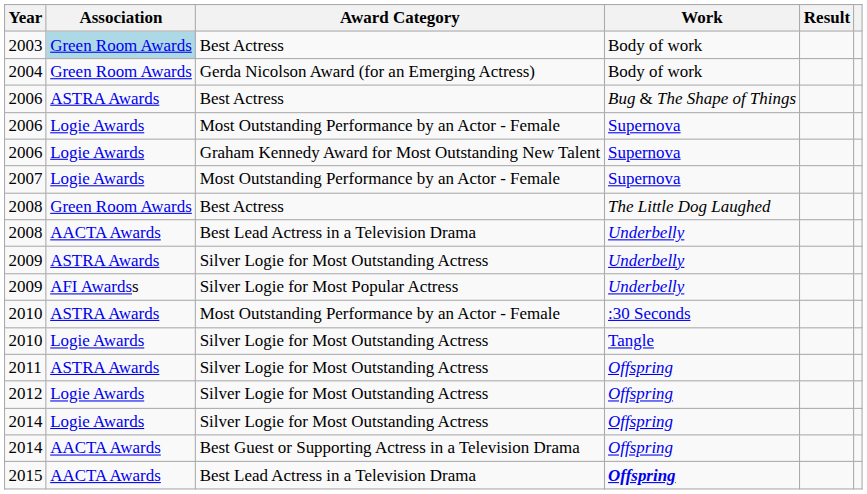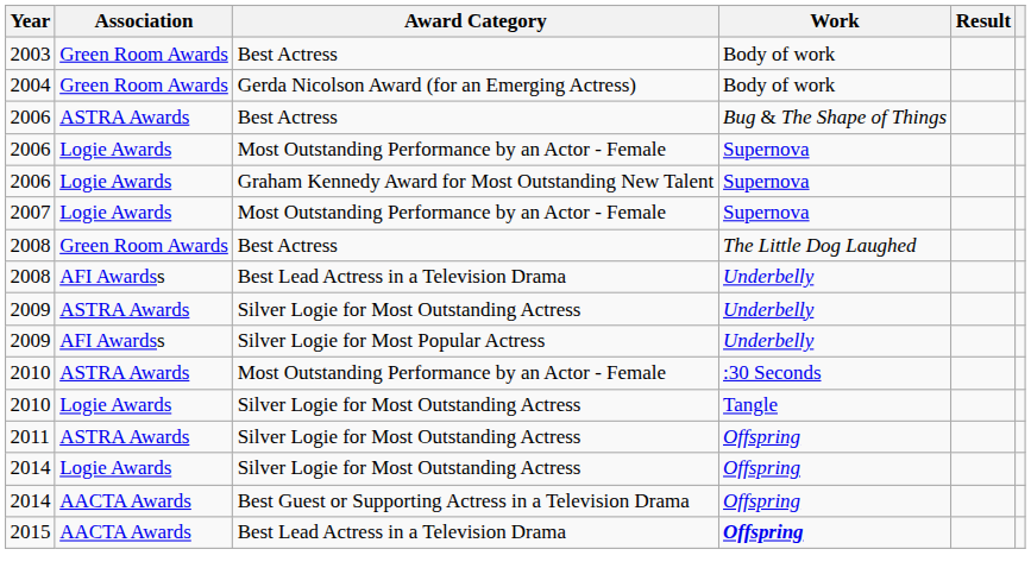2003 | Association: lightblue background -> no background
2008 / Best Lead Actress in a Television Drama | Association: AACTA Awards -> AFI Awardss
- row: 2012 | Logie Awards | Silver Logie for Most Outstanding Actress | Offspring
